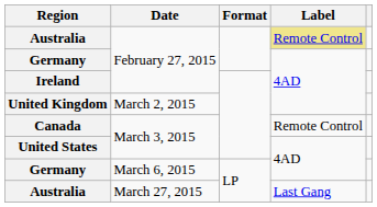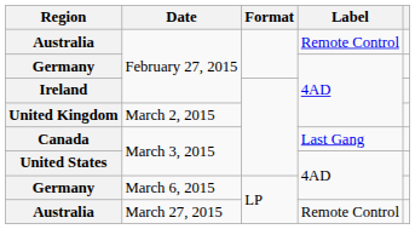Australia / February 27, 2015 | Label: khaki background -> no background
Canada | Label: Remote Control -> Last Gang
Australia / March 27, 2015 | Label: Last Gang -> Remote Control
